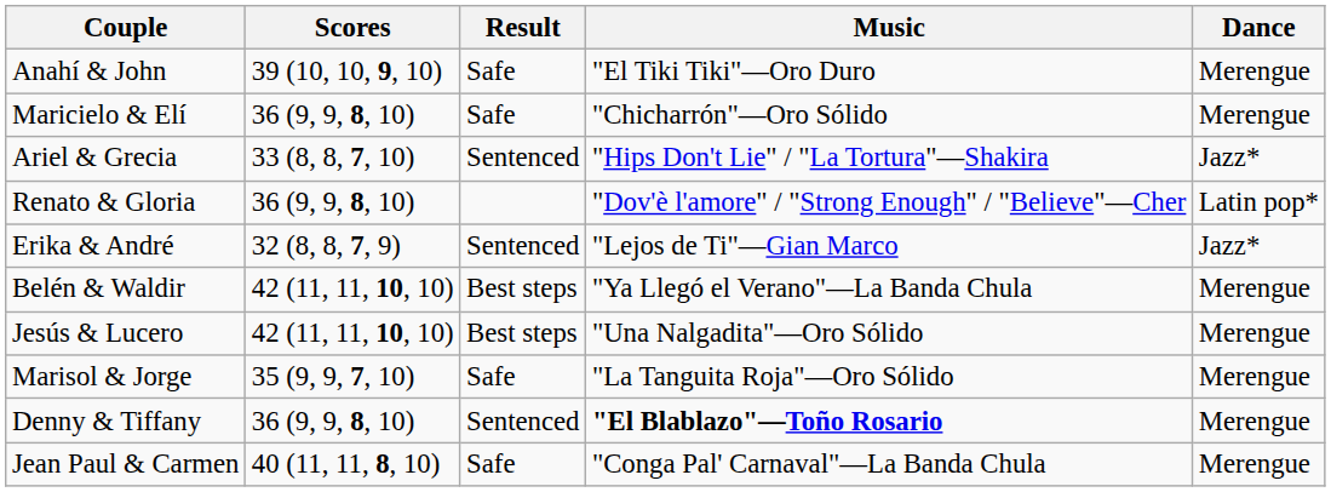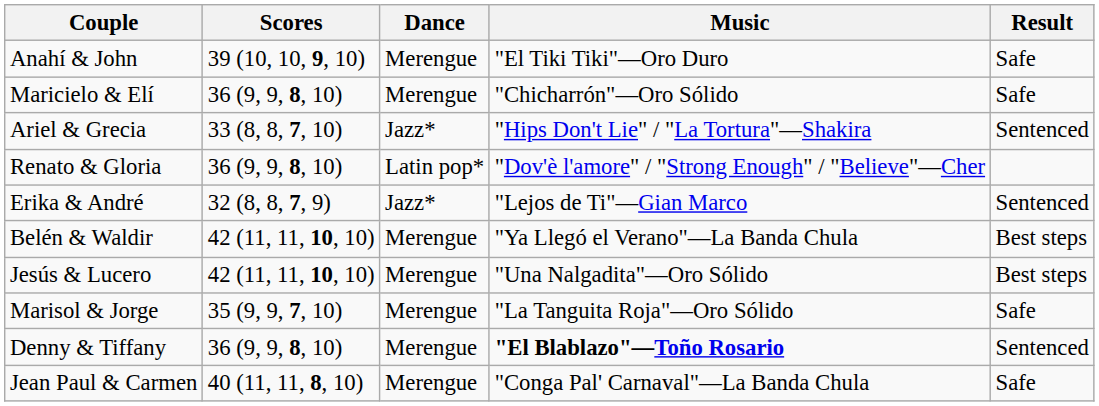columns swapped: Dance <-> Result
